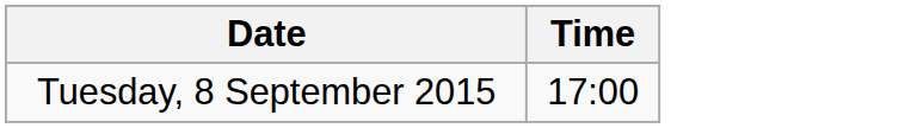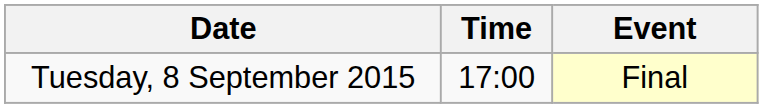+ column: Event | Final
